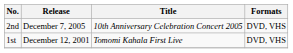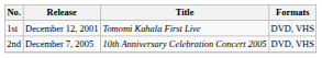rows swapped: 1st <-> 2nd
